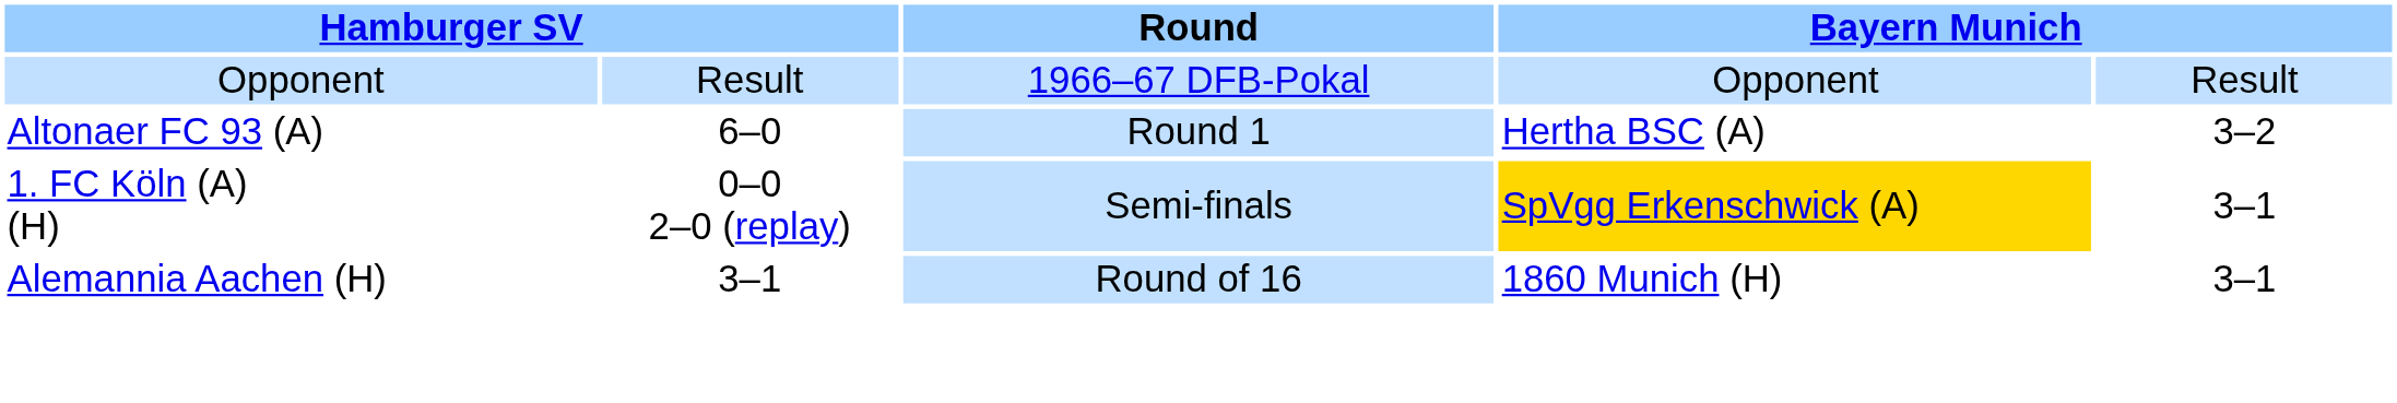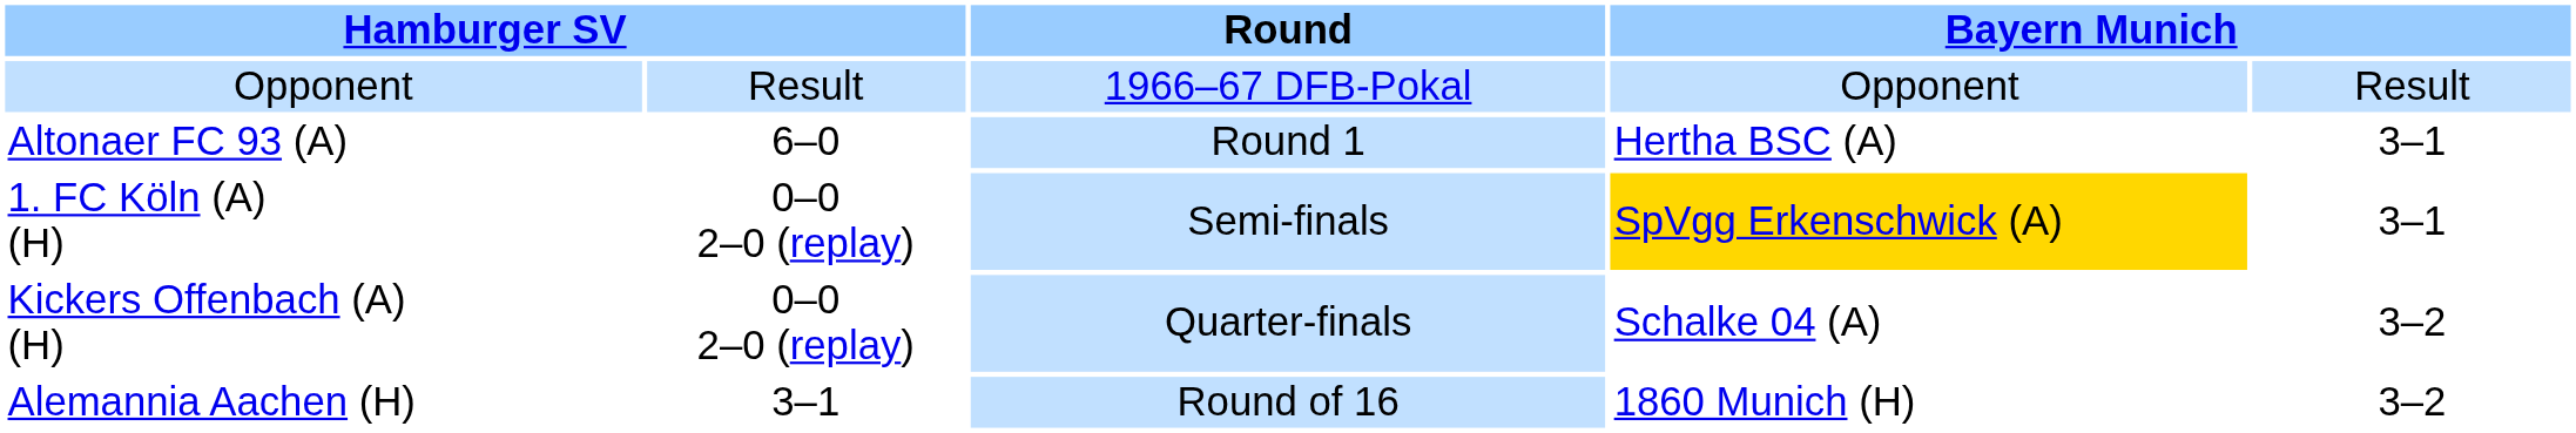Altonaer FC 93 (A) | column 5: 3–2 -> 3–1
+ row: Kickers Offenbach (A) (H) | 0–0 2–0 (replay) | Quarter-finals | Schalke 04 (A) | 3–2
Alemannia Aachen (H) | column 5: 3–1 -> 3–2
